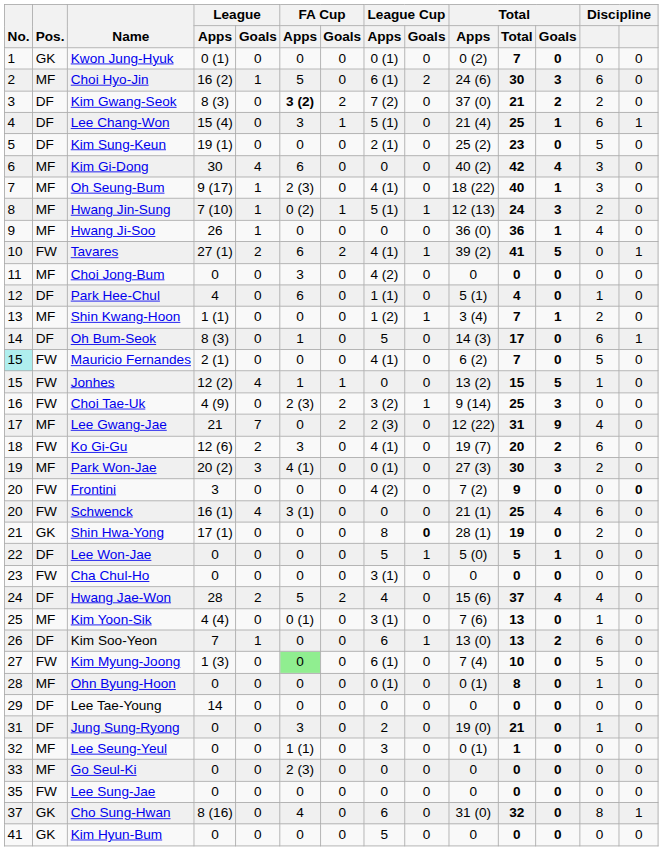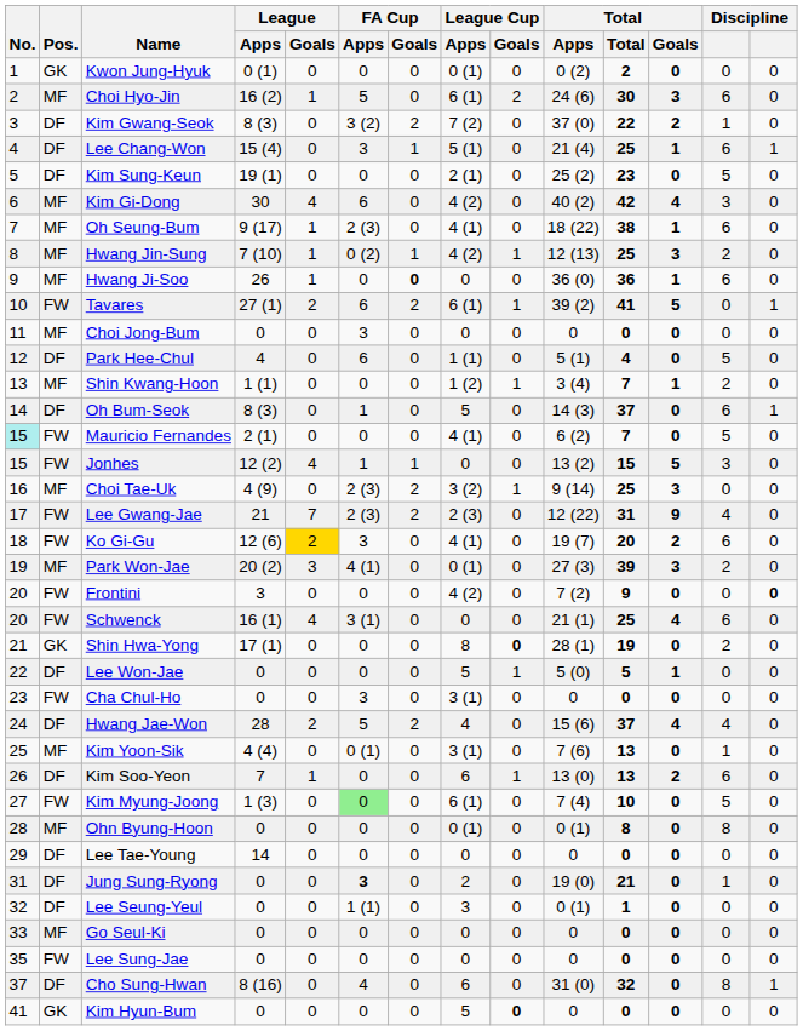Kwon Jung-Hyuk | Total: 7 -> 2
Kim Gwang-Seok | FA Cup / Apps: bold -> normal
Kim Gwang-Seok | Total: 21 -> 22
Kim Gwang-Seok | column 13: 2 -> 1
Kim Gi-Dong | League Cup / Apps: 0 -> 4 (2)
Oh Seung-Bum | Total: 40 -> 38
Oh Seung-Bum | column 13: 3 -> 6
Hwang Jin-Sung | League Cup / Apps: 5 (1) -> 4 (2)
Hwang Jin-Sung | Total: 24 -> 25
Hwang Ji-Soo | FA Cup / Goals: normal -> bold
Hwang Ji-Soo | column 13: 4 -> 6
Tavares | League Cup / Apps: 4 (1) -> 6 (1)
Choi Jong-Bum | League Cup / Apps: 4 (2) -> 0
Park Hee-Chul | column 13: 1 -> 5
Oh Bum-Seok | Total: 17 -> 37
Jonhes | column 13: 1 -> 3
Choi Tae-Uk | Pos.: FW -> MF
Lee Gwang-Jae | Pos.: MF -> FW
Lee Gwang-Jae | FA Cup / Apps: 0 -> 2 (3)
Ko Gi-Gu | League / Goals: no background -> gold background
Park Won-Jae | Total: 30 -> 39
Cha Chul-Ho | FA Cup / Apps: 0 -> 3
Ohn Byung-Hoon | column 13: 1 -> 8
Jung Sung-Ryong | FA Cup / Apps: normal -> bold
Lee Seung-Yeul | Pos.: MF -> DF
Go Seul-Ki | FA Cup / Apps: 2 (3) -> 0
Cho Sung-Hwan | Pos.: GK -> DF
Kim Hyun-Bum | League Cup / Goals: normal -> bold
